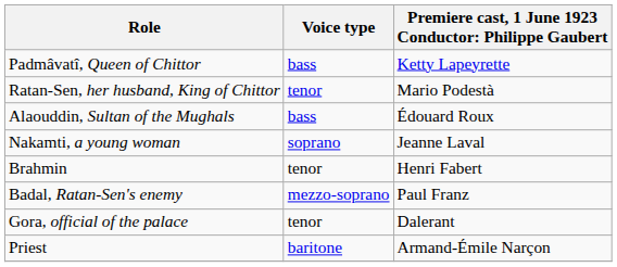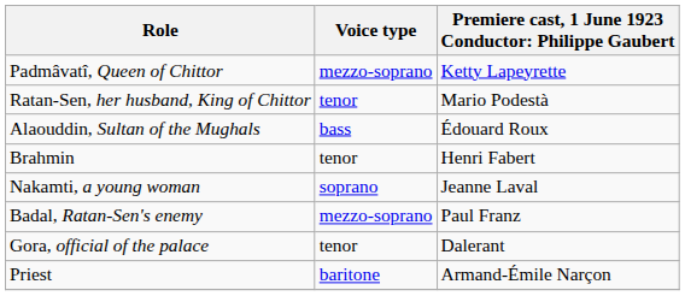Padmâvatî, Queen of Chittor | Voice type: bass -> mezzo-soprano
rows swapped: Nakamti, a young woman <-> Brahmin
